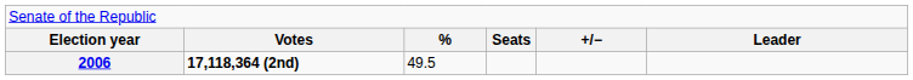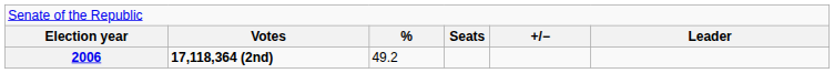2006 | column 3: 49.5 -> 49.2
